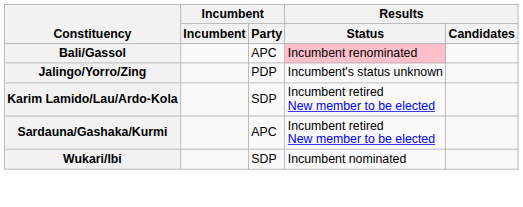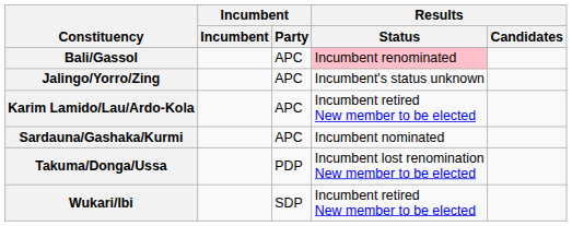Jalingo/Yorro/Zing | Incumbent / Party: PDP -> APC
Karim Lamido/Lau/Ardo-Kola | Incumbent / Party: SDP -> APC
Sardauna/Gashaka/Kurmi | Results / Status: Incumbent retired New member to be elected -> Incumbent nominated
+ row: Takuma/Donga/Ussa | PDP | Incumbent lost renomination New member to be elected
Wukari/Ibi | Results / Status: Incumbent nominated -> Incumbent retired New member to be elected
